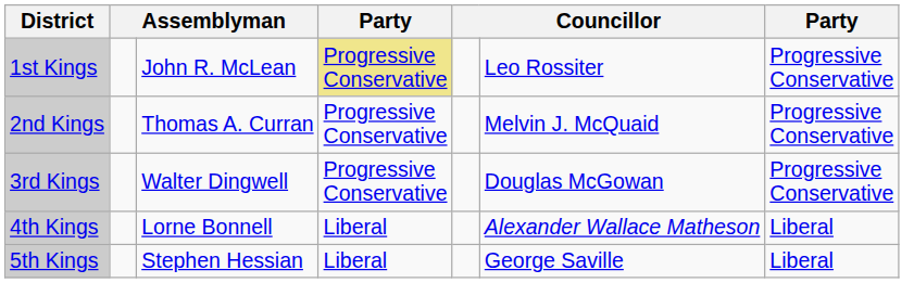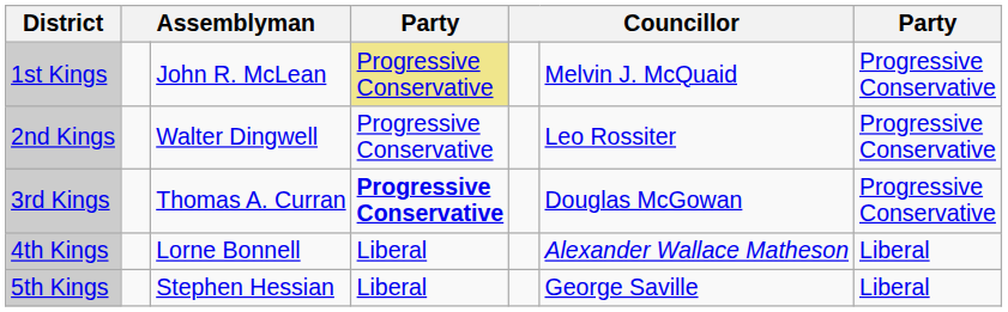1st Kings | column 6: Leo Rossiter -> Melvin J. McQuaid
2nd Kings | column 3: Thomas A. Curran -> Walter Dingwell
2nd Kings | column 6: Melvin J. McQuaid -> Leo Rossiter
3rd Kings | column 3: Walter Dingwell -> Thomas A. Curran
3rd Kings | column 4: normal -> bold
